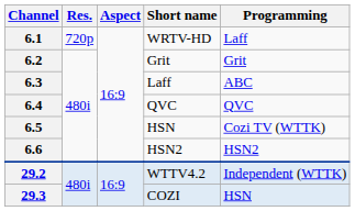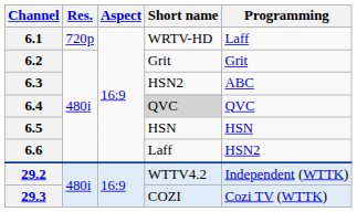6.3 | Short name: Laff -> HSN2
6.4 | Short name: no background -> lightgrey background
6.5 | Programming: Cozi TV (WTTK) -> HSN
6.6 | Short name: HSN2 -> Laff
29.3 | Programming: HSN -> Cozi TV (WTTK)
